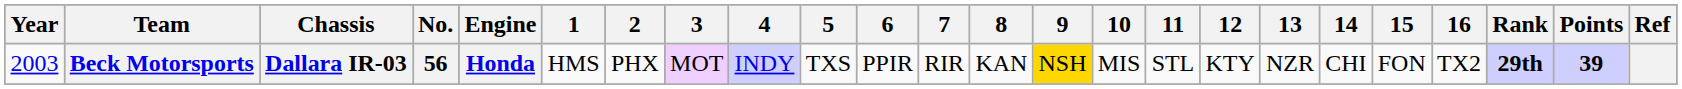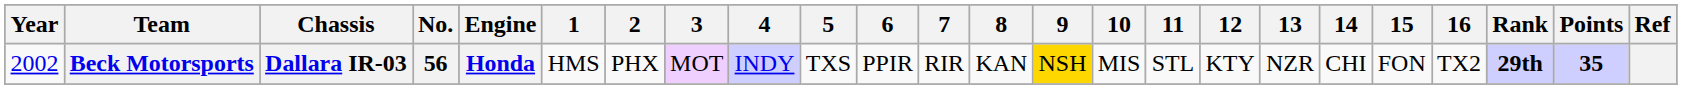Beck Motorsports | Year: 2003 -> 2002
Beck Motorsports | Points: 39 -> 35
